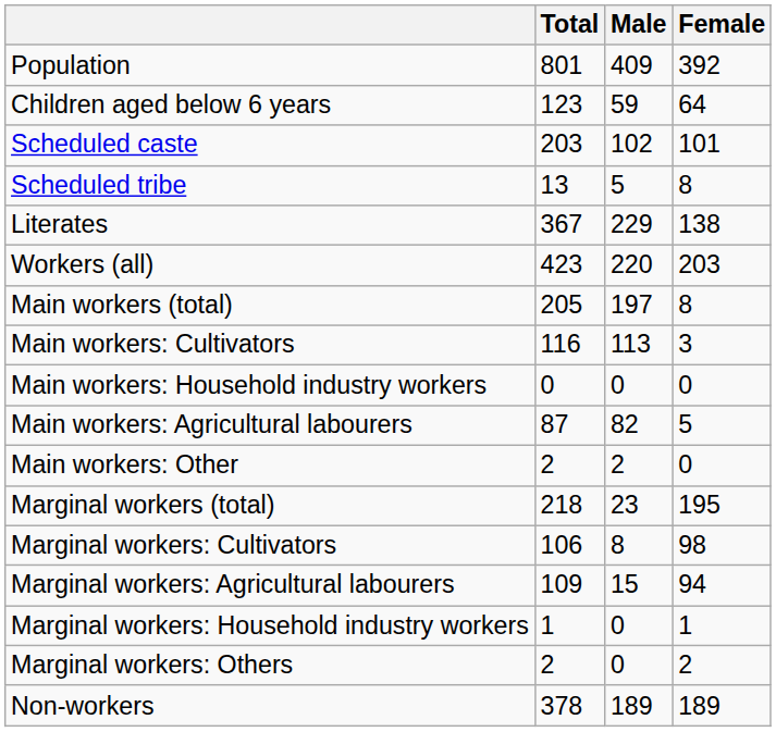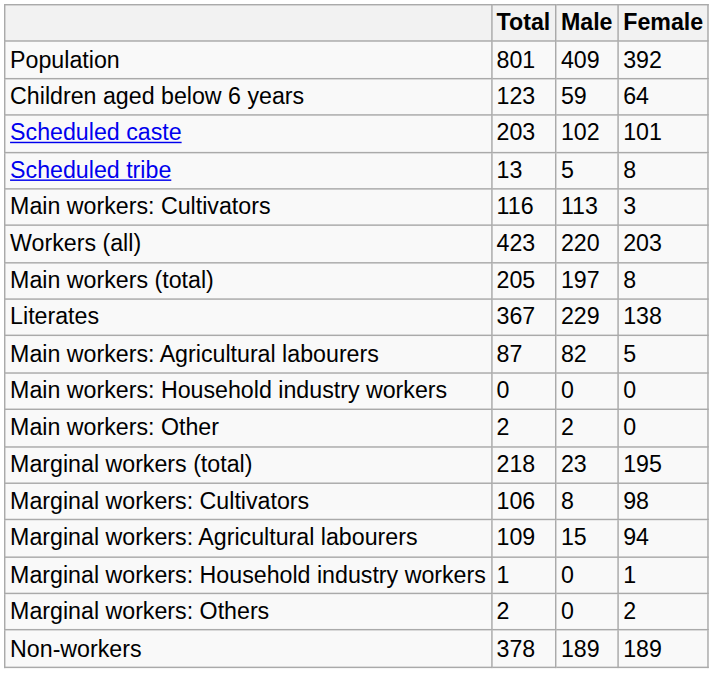rows swapped: Literates <-> Main workers: Cultivators
rows swapped: Main workers: Agricultural labourers <-> Main workers: Household industry workers
